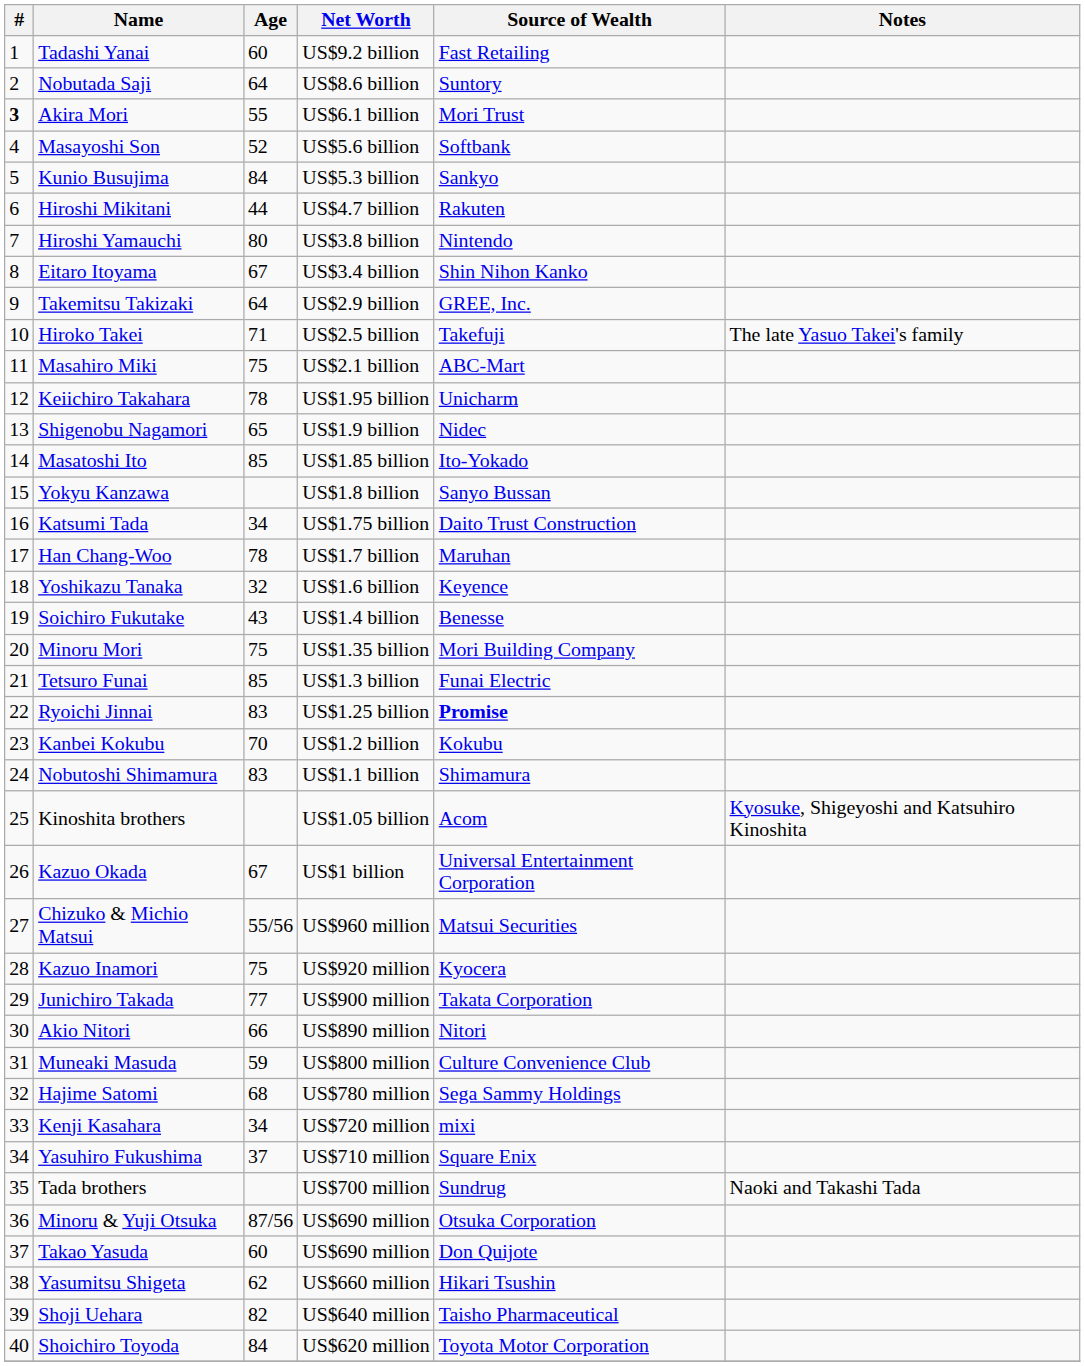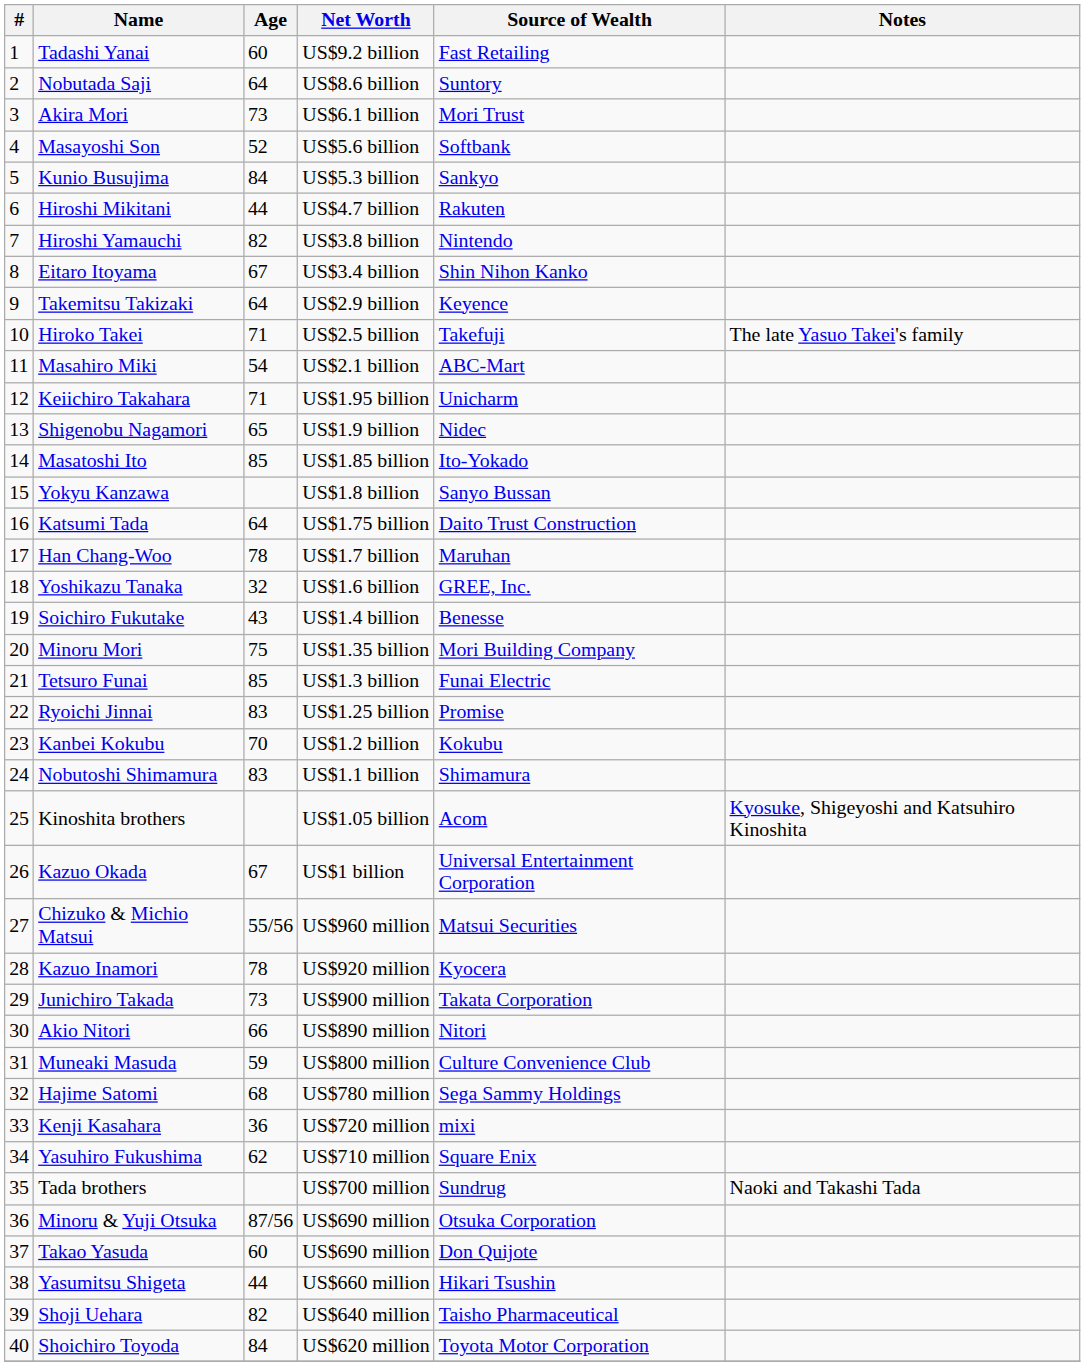Akira Mori | #: bold -> normal
Akira Mori | Age: 55 -> 73
Hiroshi Yamauchi | Age: 80 -> 82
Takemitsu Takizaki | Source of Wealth: GREE, Inc. -> Keyence
Masahiro Miki | Age: 75 -> 54
Keiichiro Takahara | Age: 78 -> 71
Katsumi Tada | Age: 34 -> 64
Yoshikazu Tanaka | Source of Wealth: Keyence -> GREE, Inc.
Ryoichi Jinnai | Source of Wealth: bold -> normal
Kazuo Inamori | Age: 75 -> 78
Junichiro Takada | Age: 77 -> 73
Kenji Kasahara | Age: 34 -> 36
Yasuhiro Fukushima | Age: 37 -> 62
Yasumitsu Shigeta | Age: 62 -> 44
